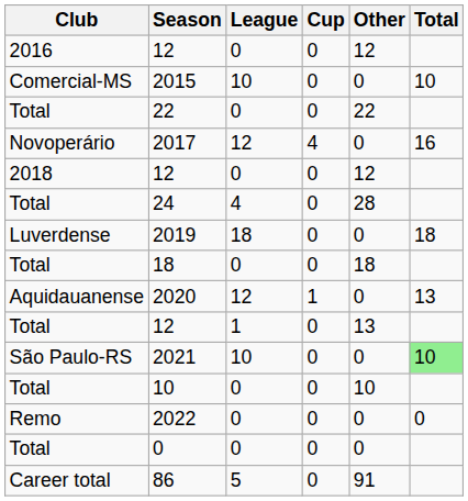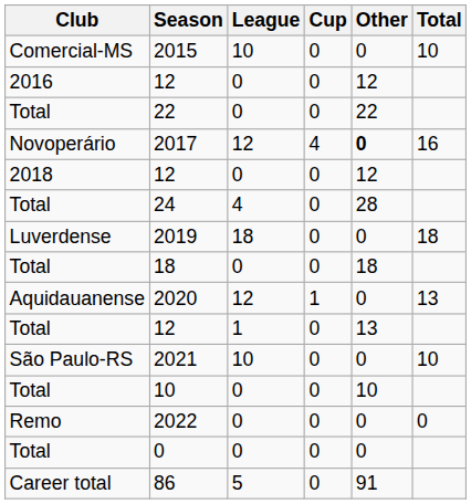rows swapped: 2015 <-> 2016 / 12
2017 | Other: normal -> bold
2021 | Total: lightgreen background -> no background
